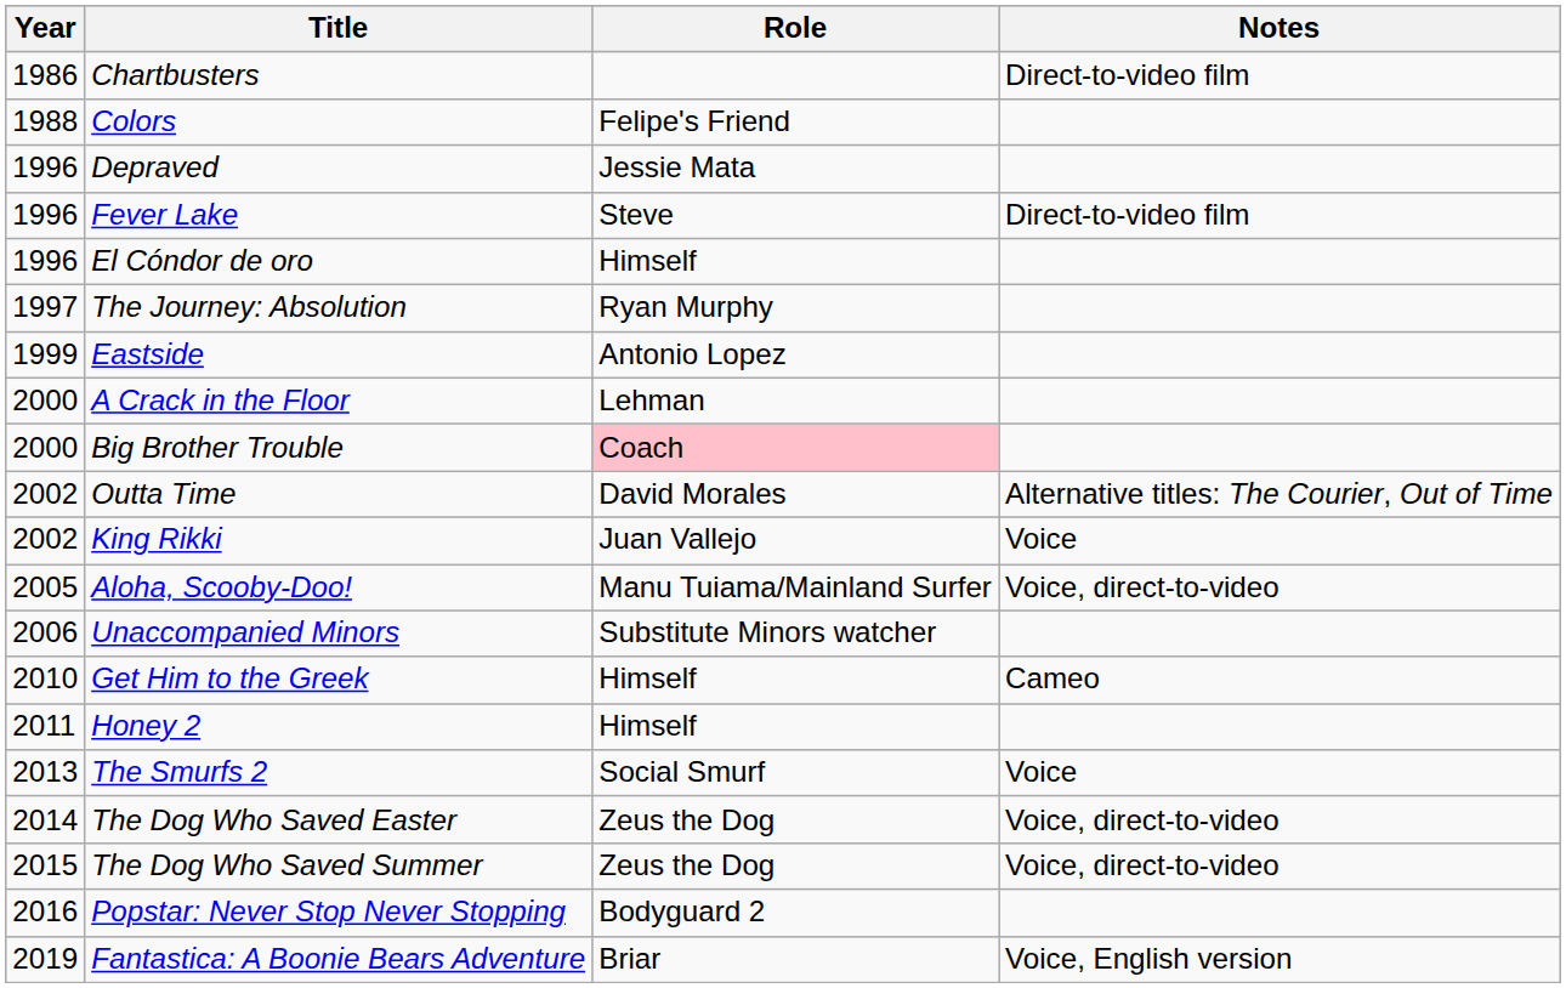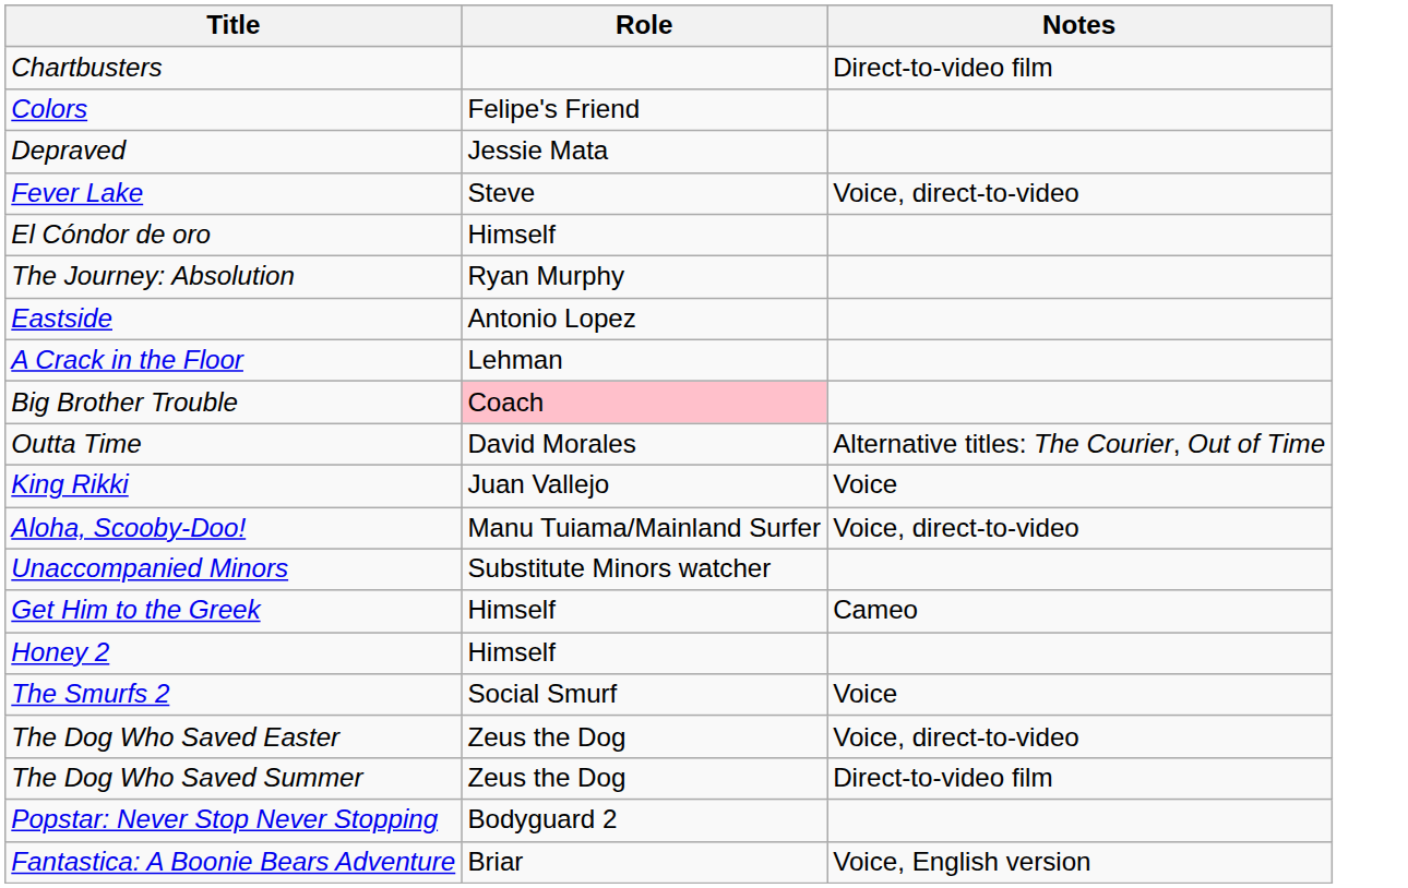- column: Year | 1986 | 1988 | 1996 | 1996 | 1996 | 1997 | 1999 | 2000 | 2000 | 2002 | 2002 | 2005 | 2006 | 2010 | 2011 | 2013 | 2014 | 2015 | 2016 | 2019
Fever Lake | Notes: Direct-to-video film -> Voice, direct-to-video
The Dog Who Saved Summer | Notes: Voice, direct-to-video -> Direct-to-video film
